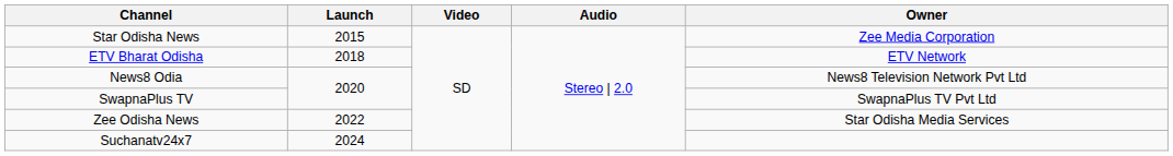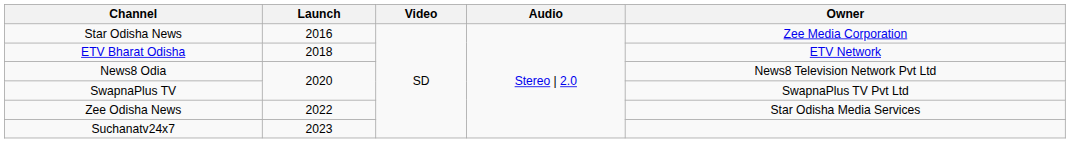Star Odisha News | Launch: 2015 -> 2016
Suchanatv24x7 | Launch: 2024 -> 2023
